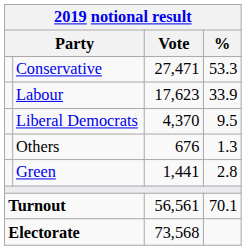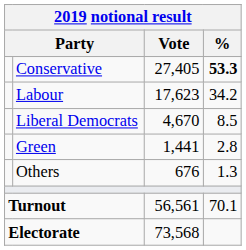Conservative | Vote: 27,471 -> 27,405
Conservative | %: normal -> bold
Labour | %: 33.9 -> 34.2
Liberal Democrats | Vote: 4,370 -> 4,670
Liberal Democrats | %: 9.5 -> 8.5
rows swapped: Green <-> Others
